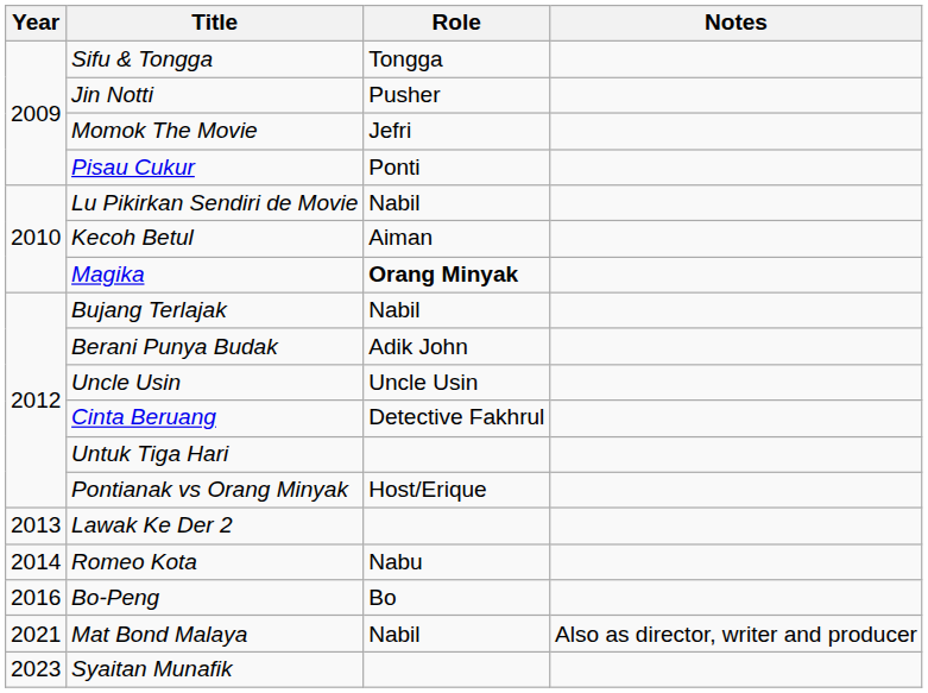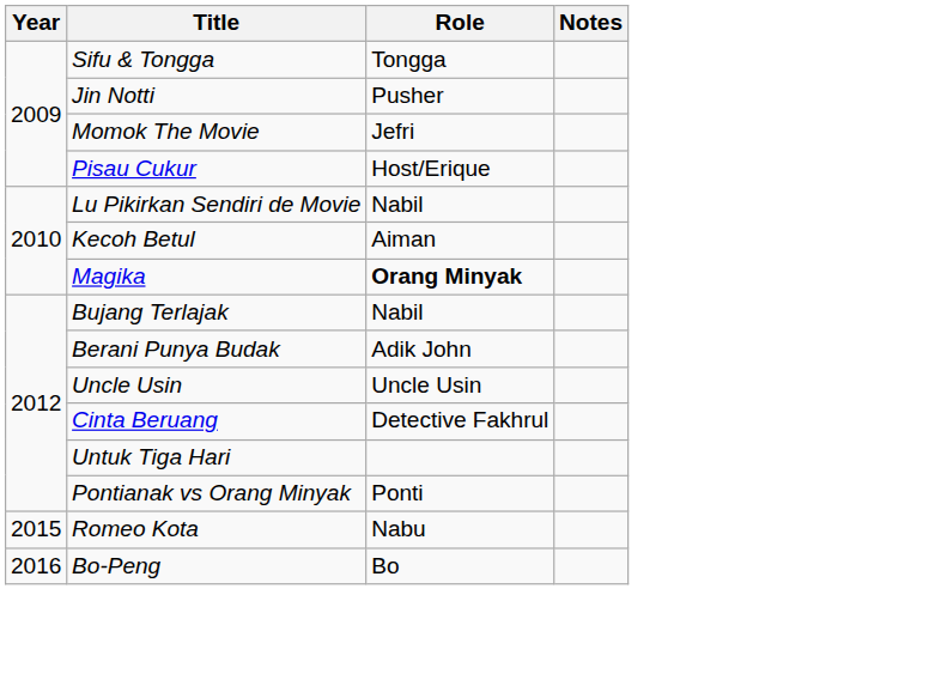Pisau Cukur | Role: Ponti -> Host/Erique
Pontianak vs Orang Minyak | Role: Host/Erique -> Ponti
- row: 2013 | Lawak Ke Der 2
Romeo Kota | Year: 2014 -> 2015
- row: 2021 | Mat Bond Malaya | Nabil | Also as director, writer and producer
- row: 2023 | Syaitan Munafik
